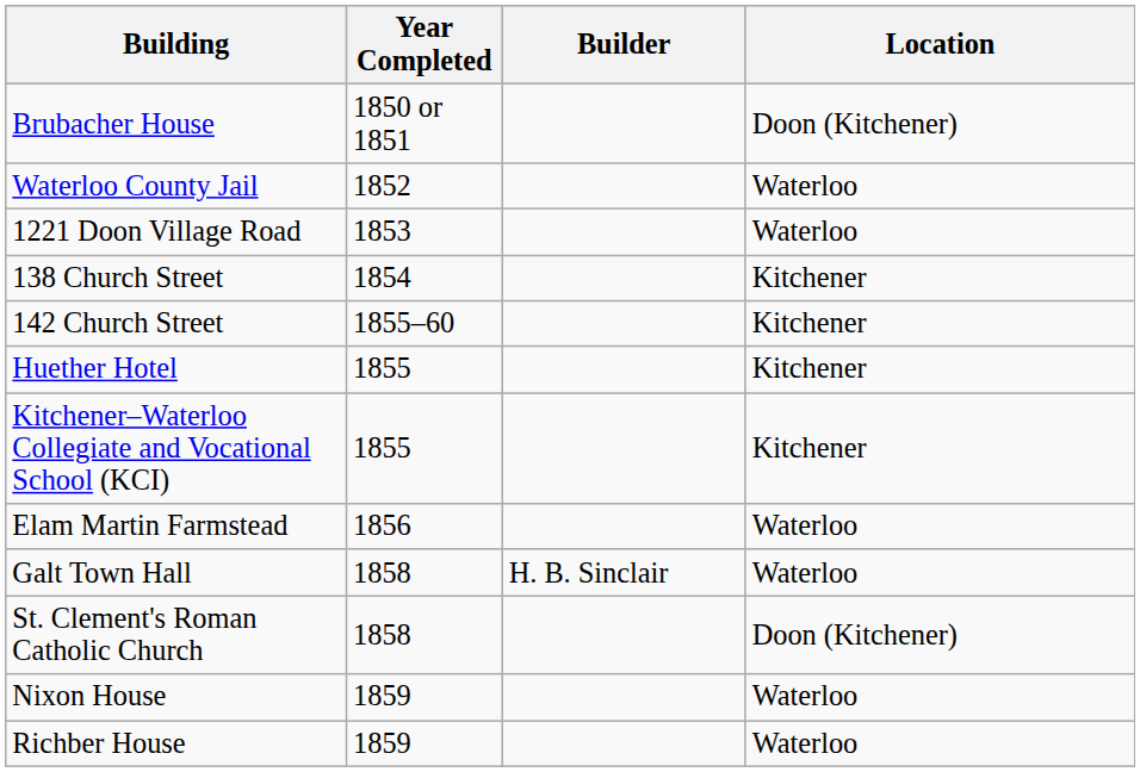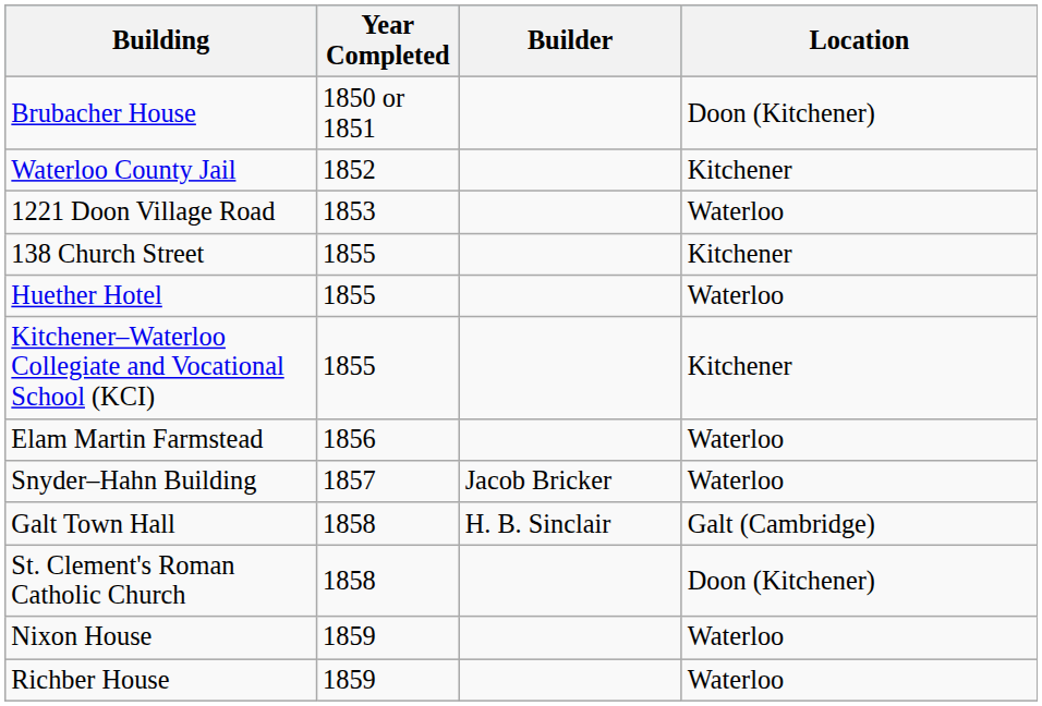Waterloo County Jail | Location: Waterloo -> Kitchener
138 Church Street | Year Completed: 1854 -> 1855
- row: 142 Church Street | 1855–60 | Kitchener
Huether Hotel | Location: Kitchener -> Waterloo
+ row: Snyder–Hahn Building | 1857 | Jacob Bricker | Waterloo
Galt Town Hall | Location: Waterloo -> Galt (Cambridge)
